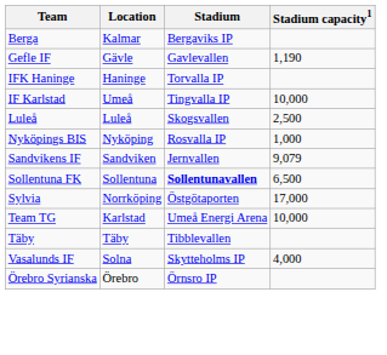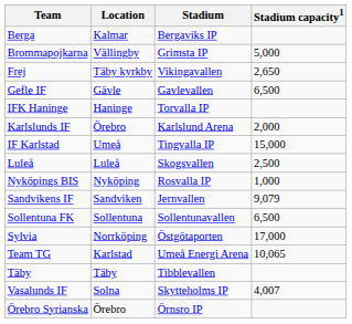+ row: Brommapojkarna | Vällingby | Grimsta IP | 5,000
+ row: Frej | Täby kyrkby | Vikingavallen | 2,650
Gefle IF | Stadium capacity1: 1,190 -> 6,500
+ row: Karlslunds IF | Örebro | Karlslund Arena | 2,000
IF Karlstad | Stadium capacity1: 10,000 -> 15,000
Sollentuna FK | Stadium: bold -> normal
Team TG | Stadium capacity1: 10,000 -> 10,065
Vasalunds IF | Stadium capacity1: 4,000 -> 4,007
